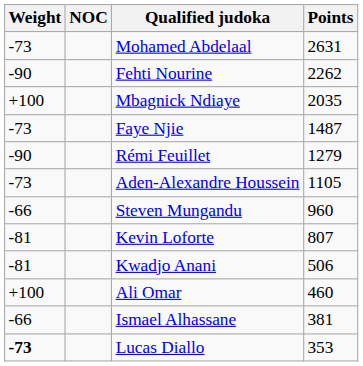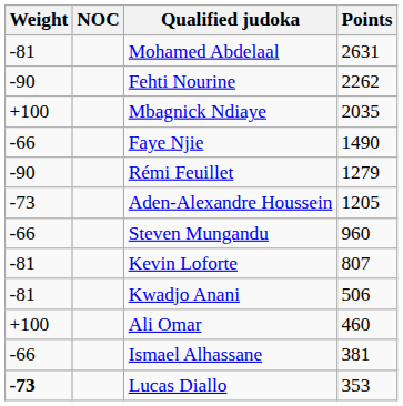Mohamed Abdelaal | Weight: -73 -> -81
Faye Njie | Weight: -73 -> -66
Faye Njie | Points: 1487 -> 1490
Aden-Alexandre Houssein | Points: 1105 -> 1205
